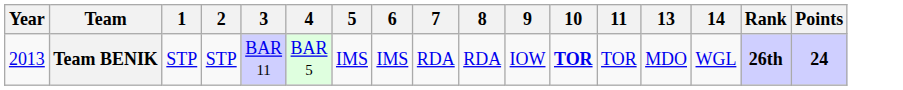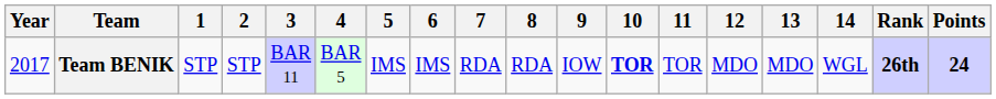+ column: 12 | MDO
Team BENIK | Year: 2013 -> 2017
